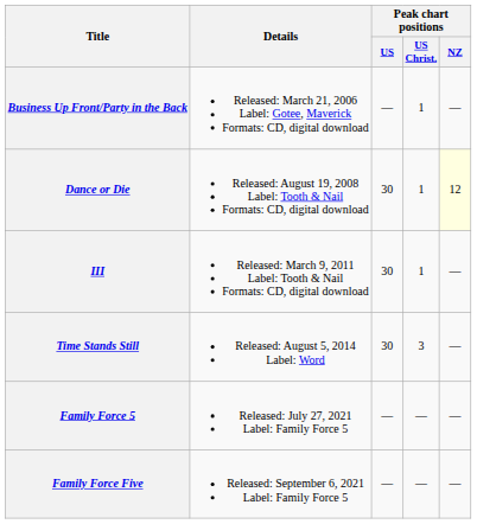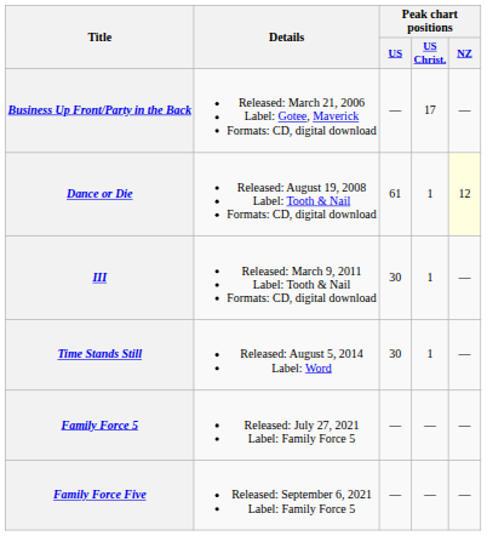Business Up Front/Party in the Back | Peak chart positions / US Christ.: 1 -> 17
Dance or Die | Peak chart positions / US: 30 -> 61
Time Stands Still | Peak chart positions / US Christ.: 3 -> 1
